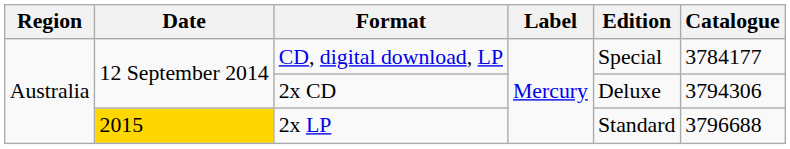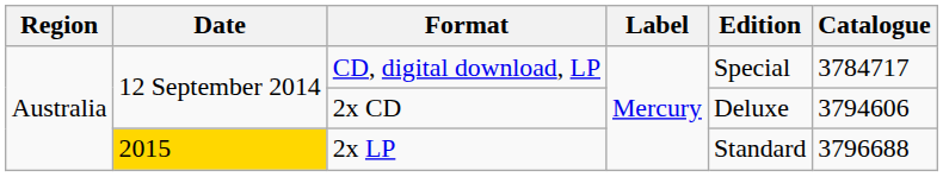CD, digital download, LP | Catalogue: 3784177 -> 3784717
2x CD | Catalogue: 3794306 -> 3794606
